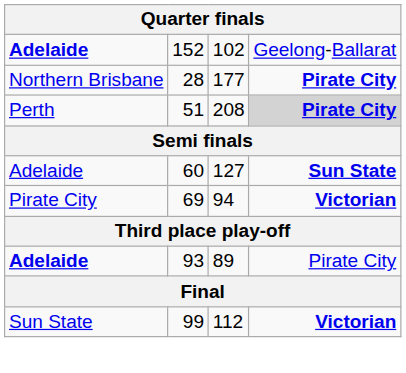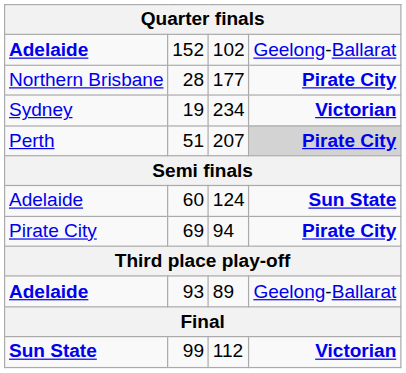+ row: Sydney | 19 | 234 | Victorian
51 | column 3: 208 -> 207
60 | column 3: 127 -> 124
69 | column 4: Victorian -> Pirate City
93 | column 4: Pirate City -> Geelong-Ballarat
99 | column 1: normal -> bold
